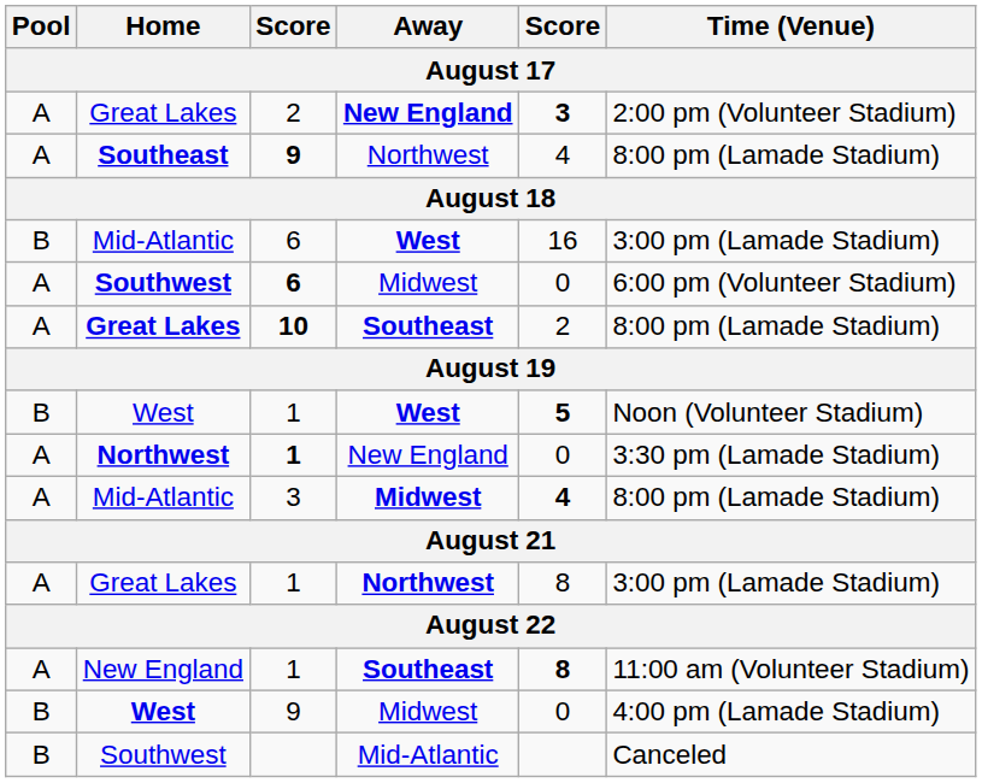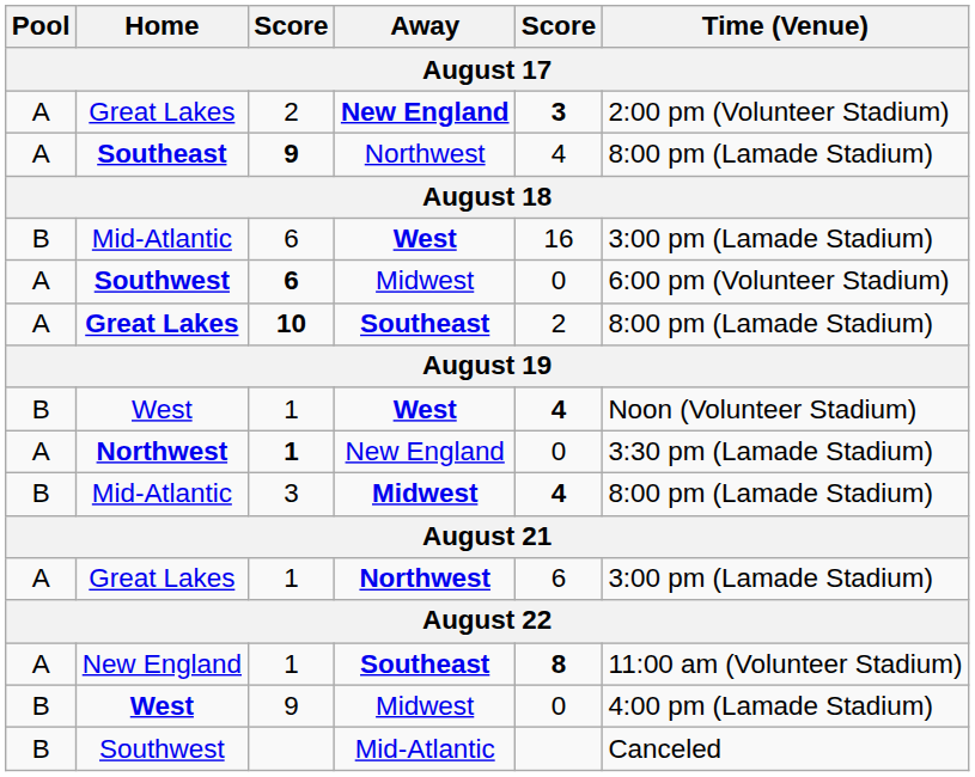West / 1 | column 5: 5 -> 4
Mid-Atlantic / 3 | Pool: A -> B
Great Lakes / 1 | column 5: 8 -> 6
